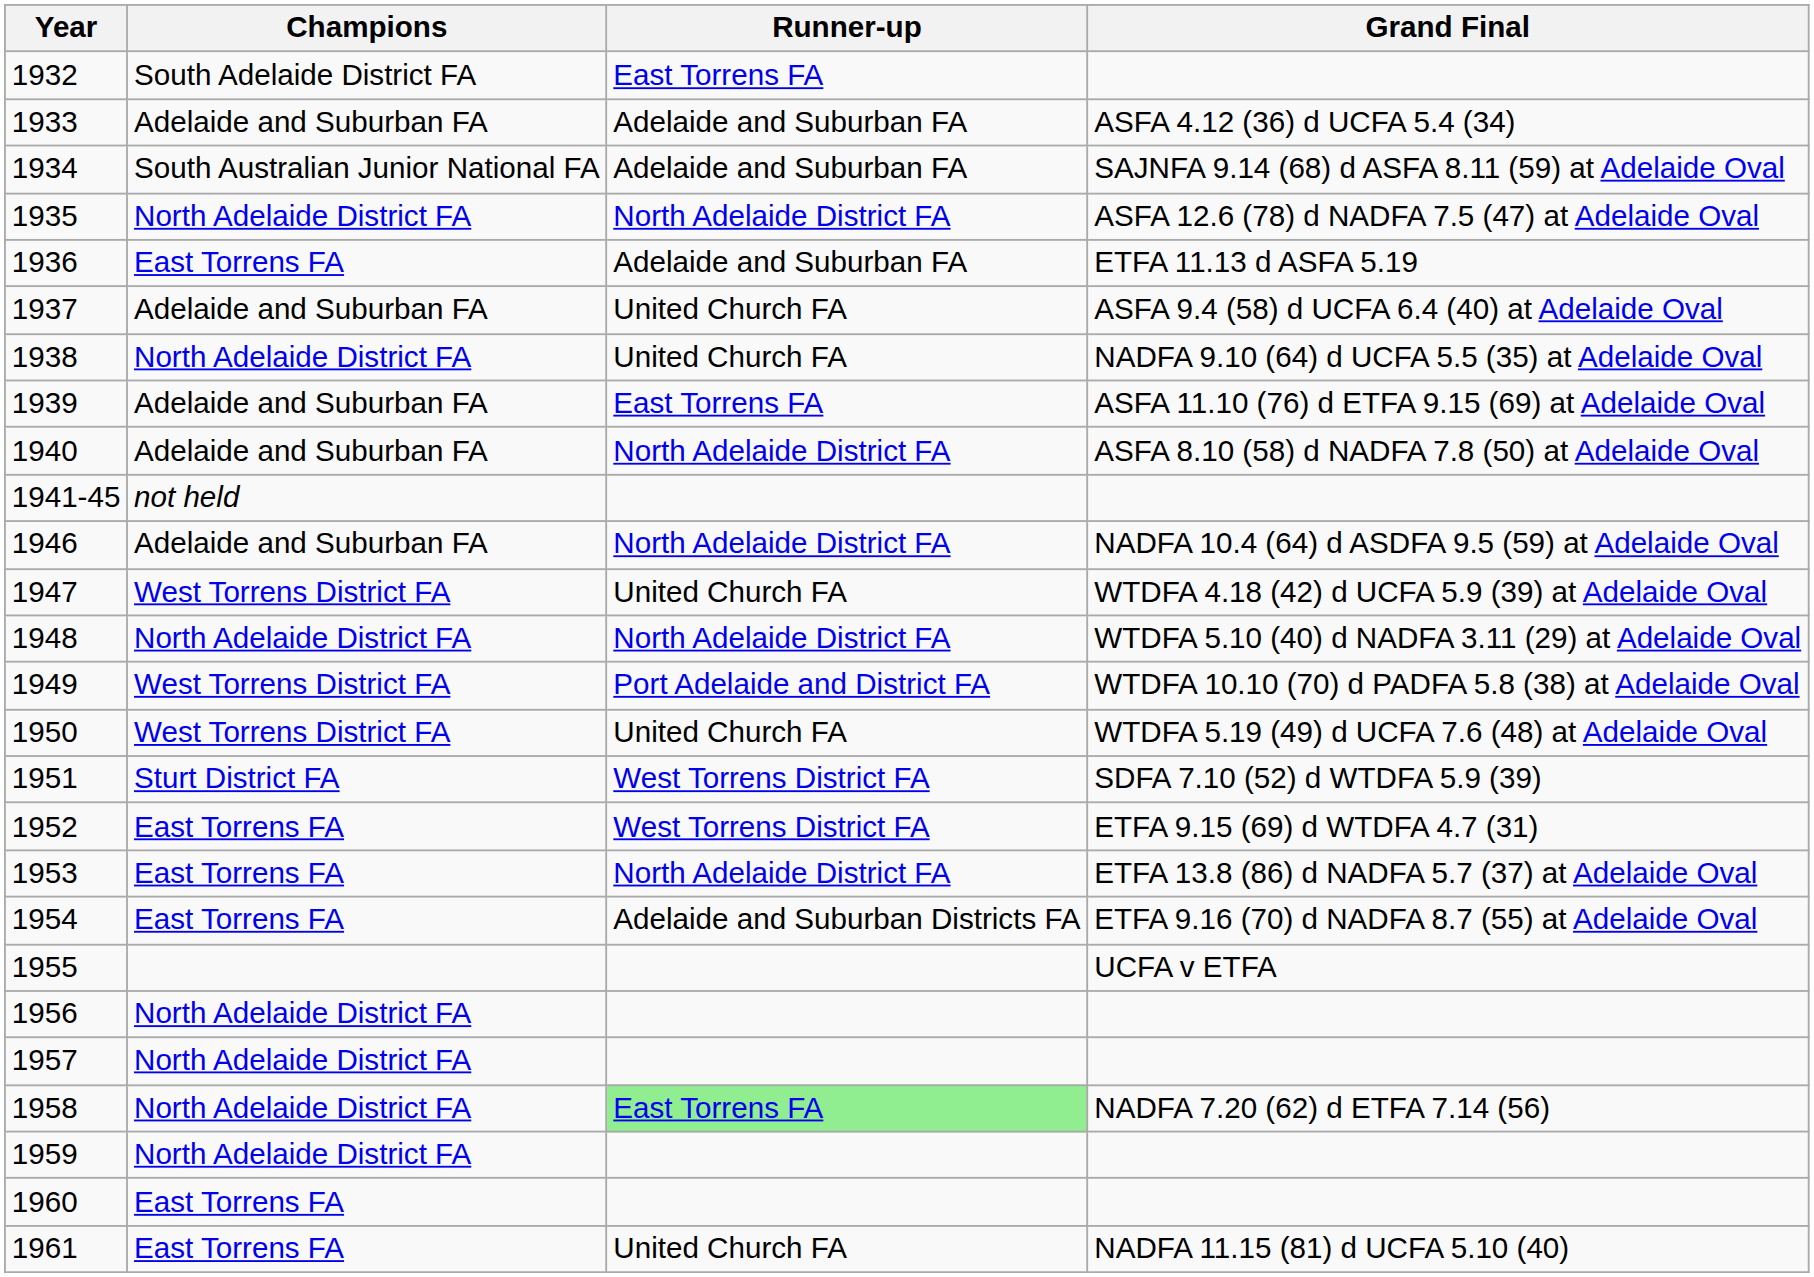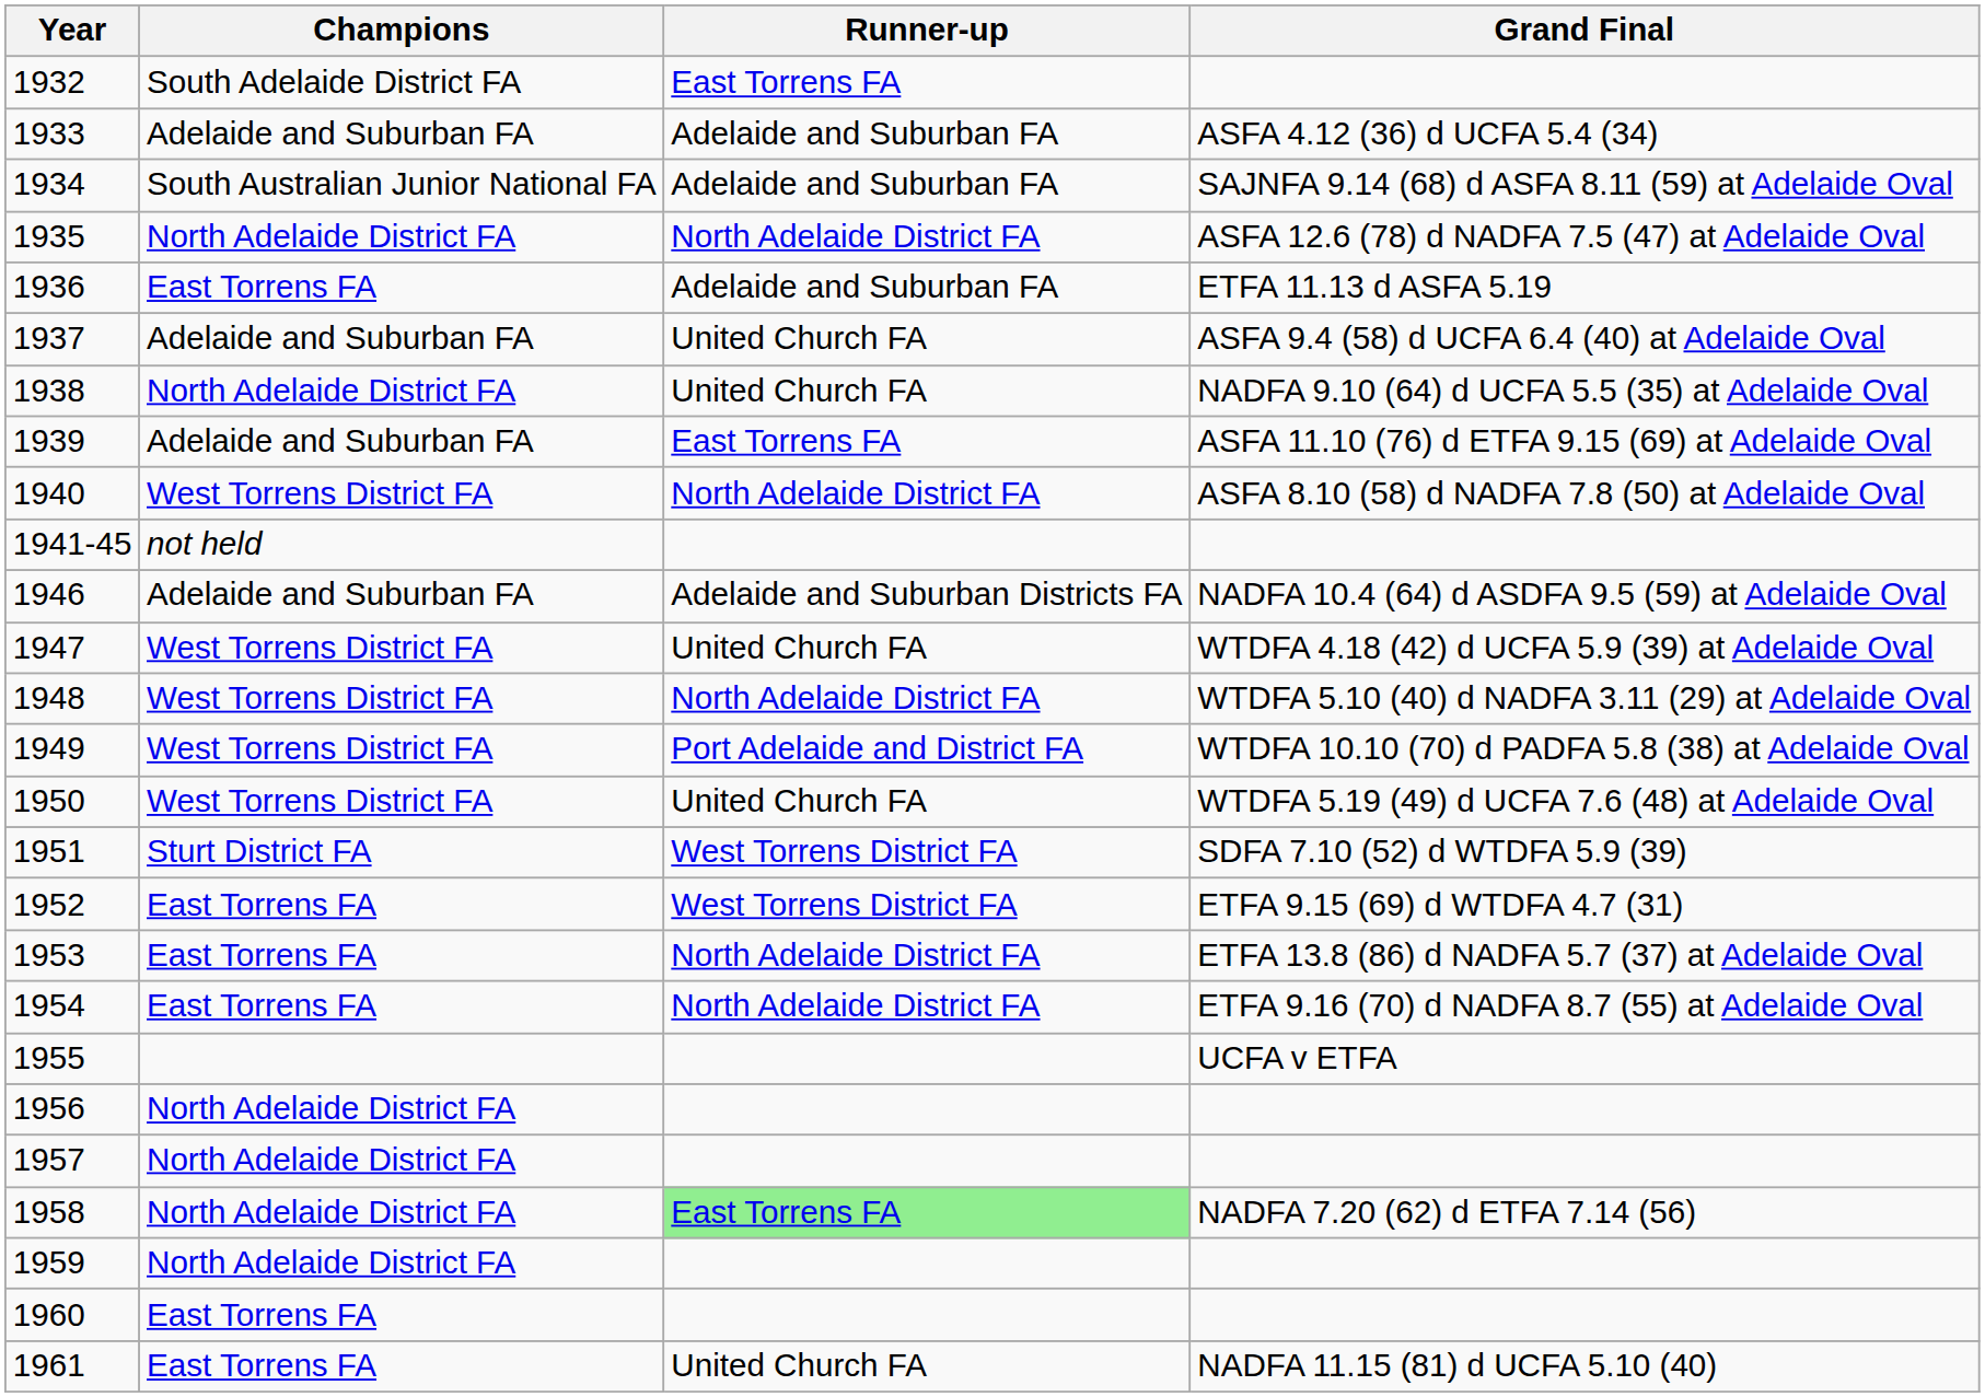1940 | Champions: Adelaide and Suburban FA -> West Torrens District FA
1946 | Runner-up: North Adelaide District FA -> Adelaide and Suburban Districts FA
1948 | Champions: North Adelaide District FA -> West Torrens District FA
1954 | Runner-up: Adelaide and Suburban Districts FA -> North Adelaide District FA
